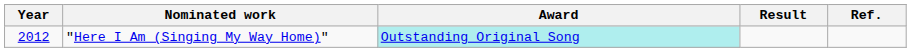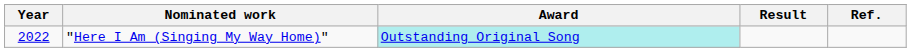"Here I Am (Singing My Way Home)" | Year: 2012 -> 2022
